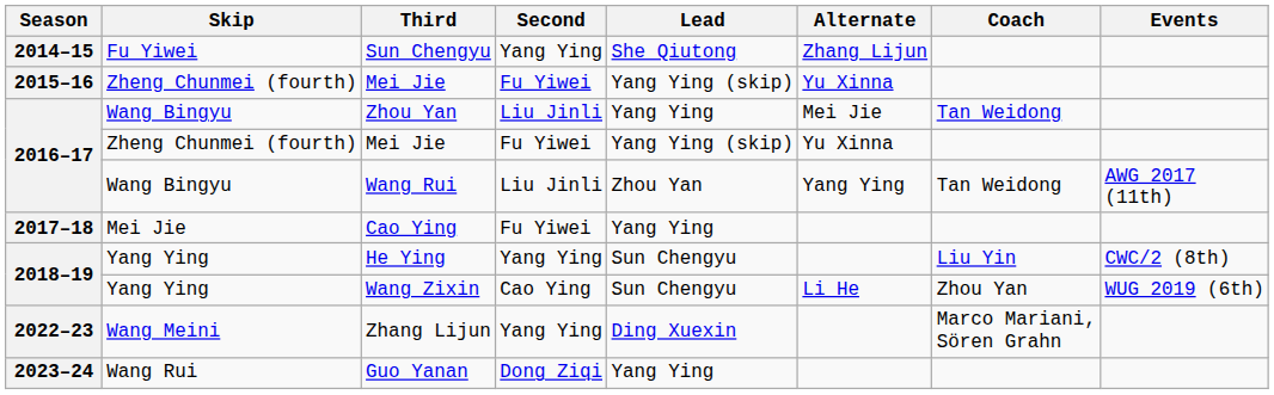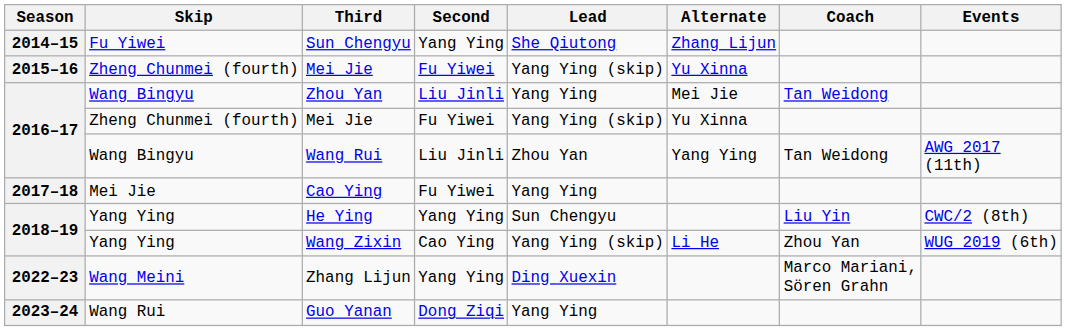Wang Zixin | Lead: Sun Chengyu -> Yang Ying (skip)
